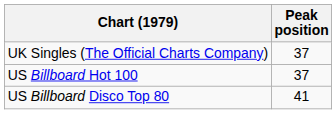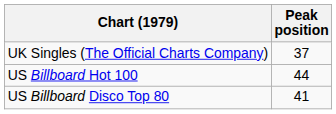US Billboard Hot 100 | Peak position: 37 -> 44
